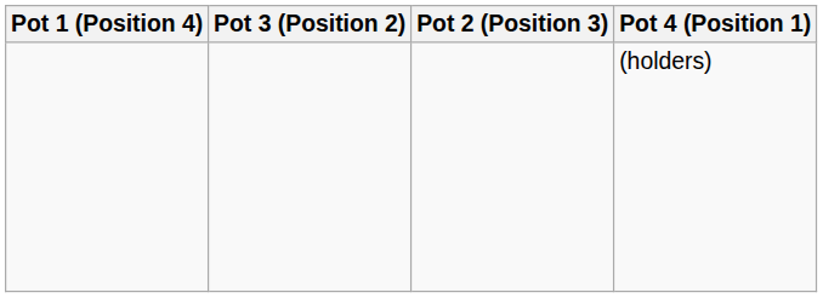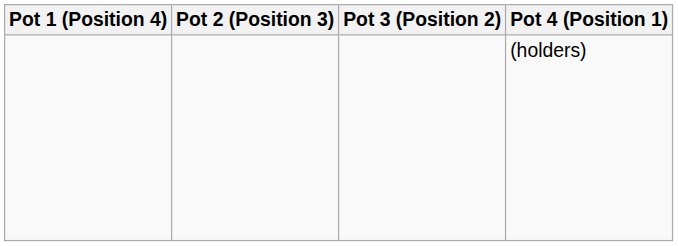columns swapped: Pot 2 (Position 3) <-> Pot 3 (Position 2)
